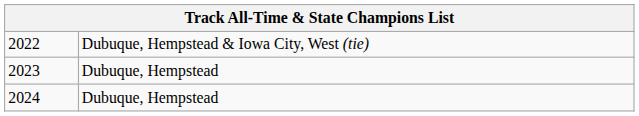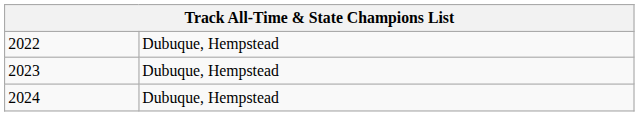2022 | column 2: Dubuque, Hempstead & Iowa City, West (tie) -> Dubuque, Hempstead
